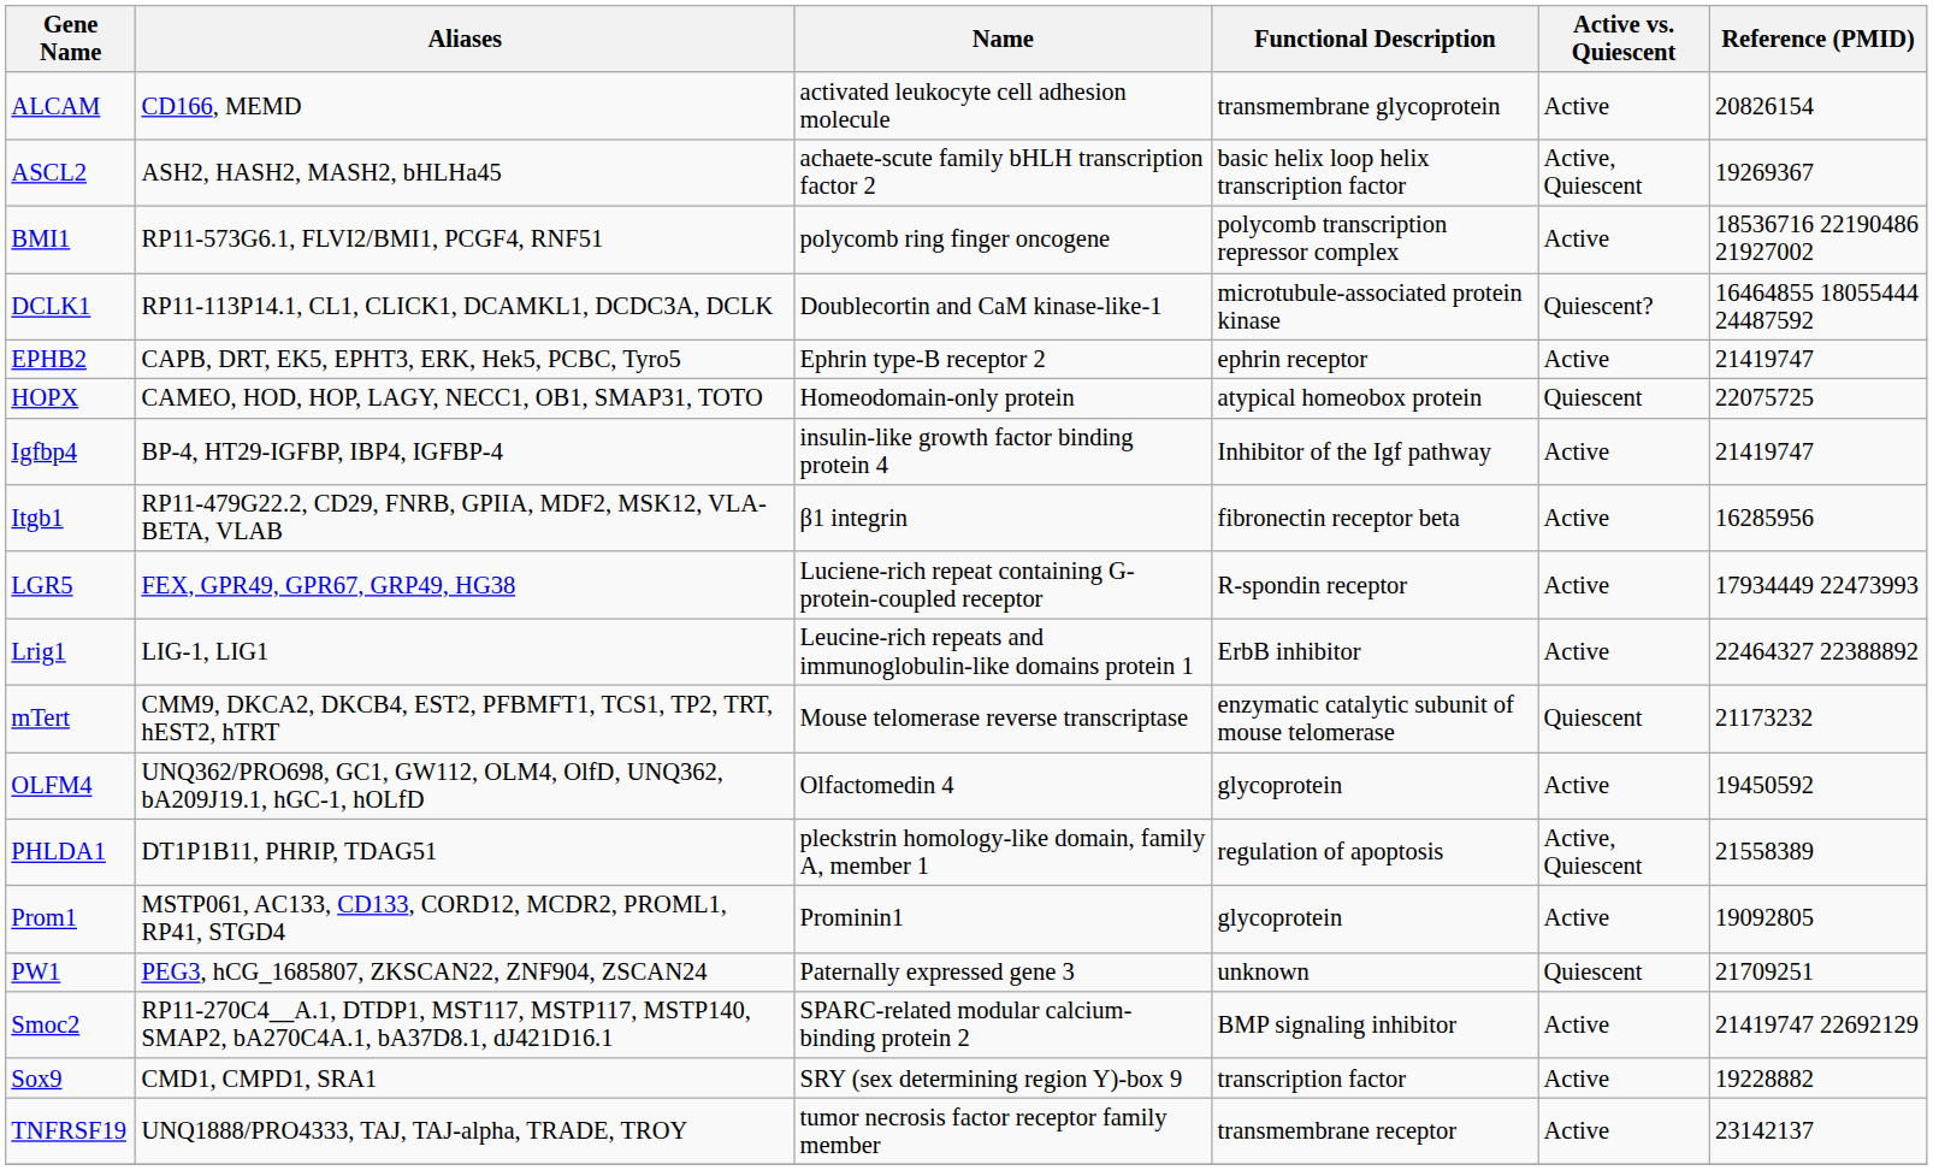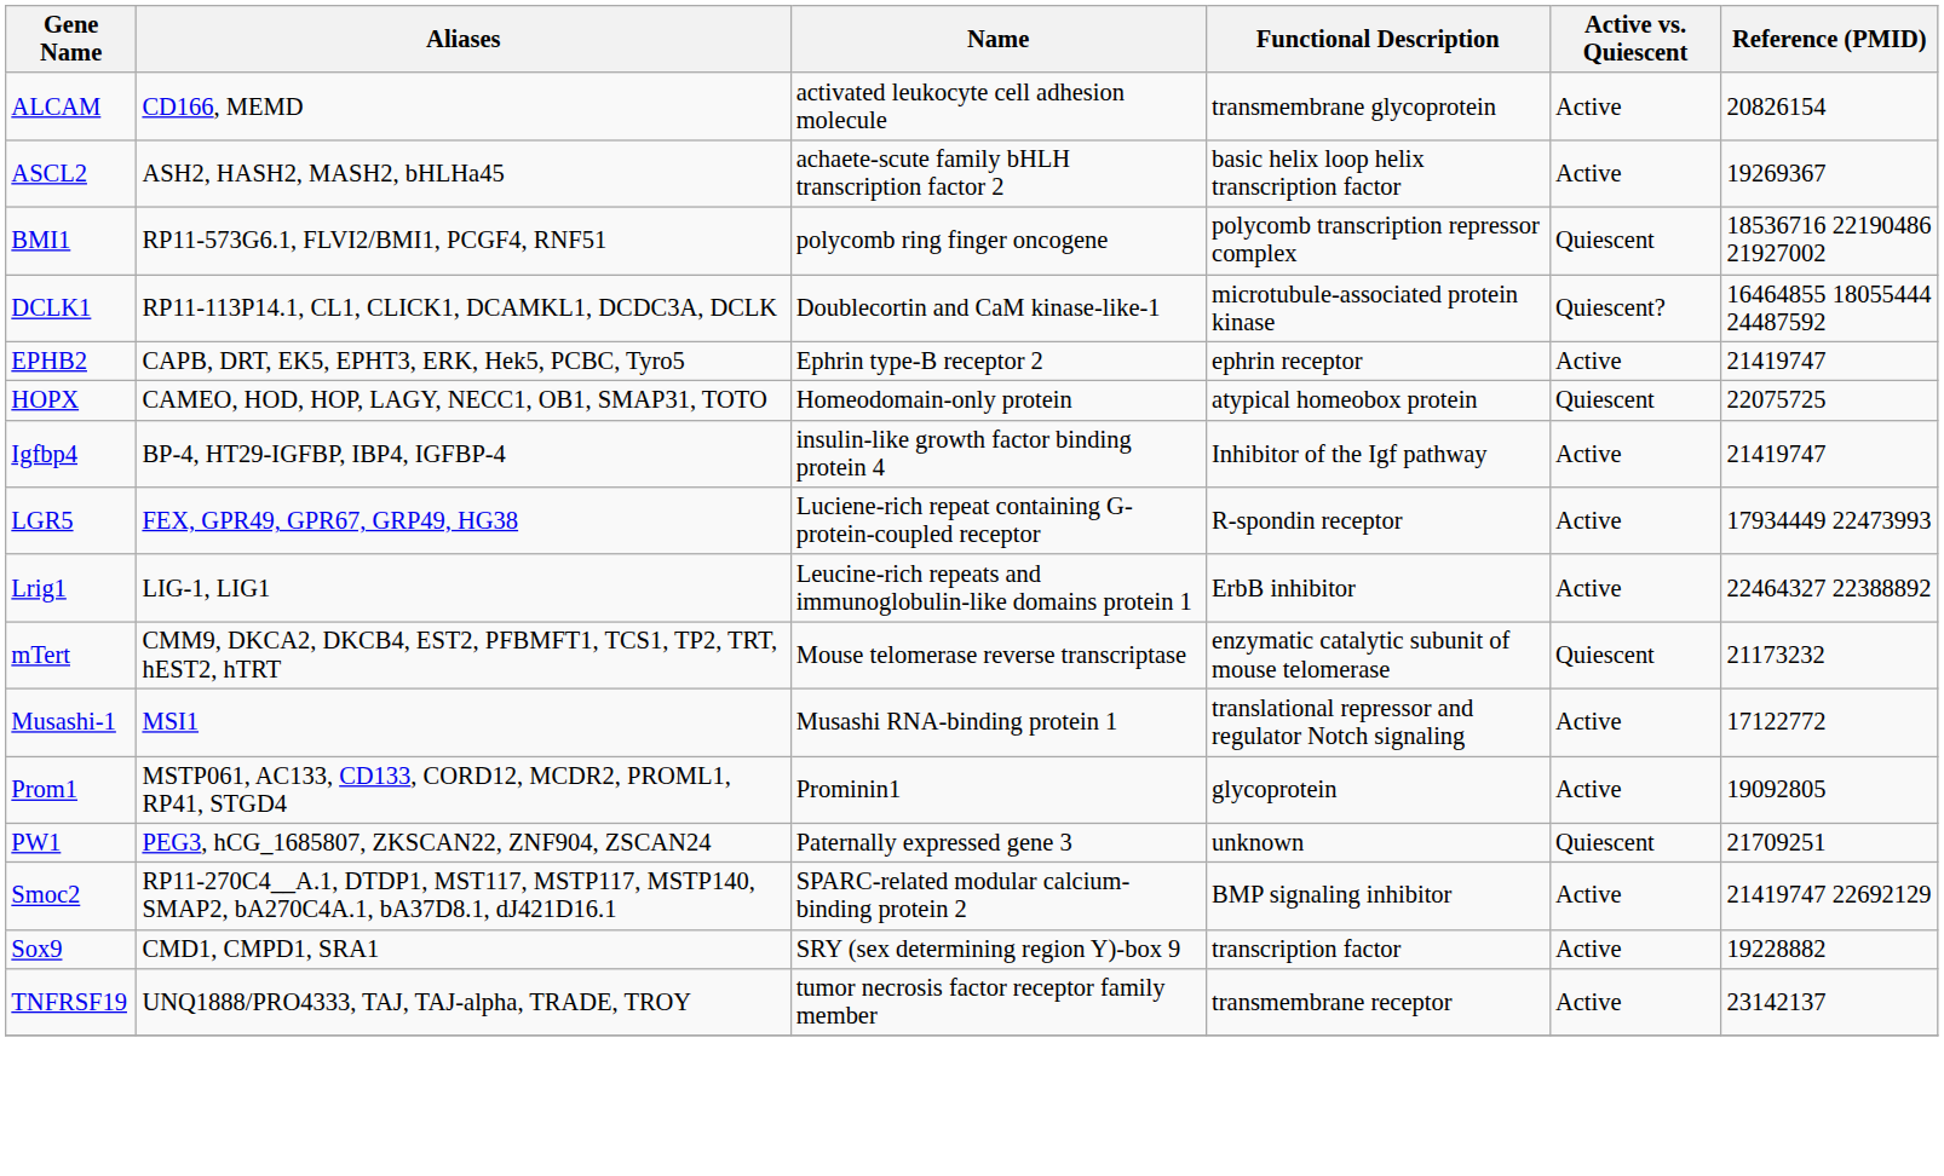ASCL2 | Active vs. Quiescent: Active, Quiescent -> Active
BMI1 | Active vs. Quiescent: Active -> Quiescent
- row: Itgb1 | RP11-479G22.2, CD29, FNRB, GPIIA, MDF2, MSK12, VLA-BETA, VLAB | β1 integrin | fibronectin receptor beta | Active | 16285956
+ row: Musashi-1 | MSI1 | Musashi RNA-binding protein 1 | translational repressor and regulator Notch signaling | Active | 17122772
- row: OLFM4 | UNQ362/PRO698, GC1, GW112, OLM4, OlfD, UNQ362, bA209J19.1, hGC-1, hOLfD | Olfactomedin 4 | glycoprotein | Active | 19450592
- row: PHLDA1 | DT1P1B11, PHRIP, TDAG51 | pleckstrin homology-like domain, family A, member 1 | regulation of apoptosis | Active, Quiescent | 21558389
